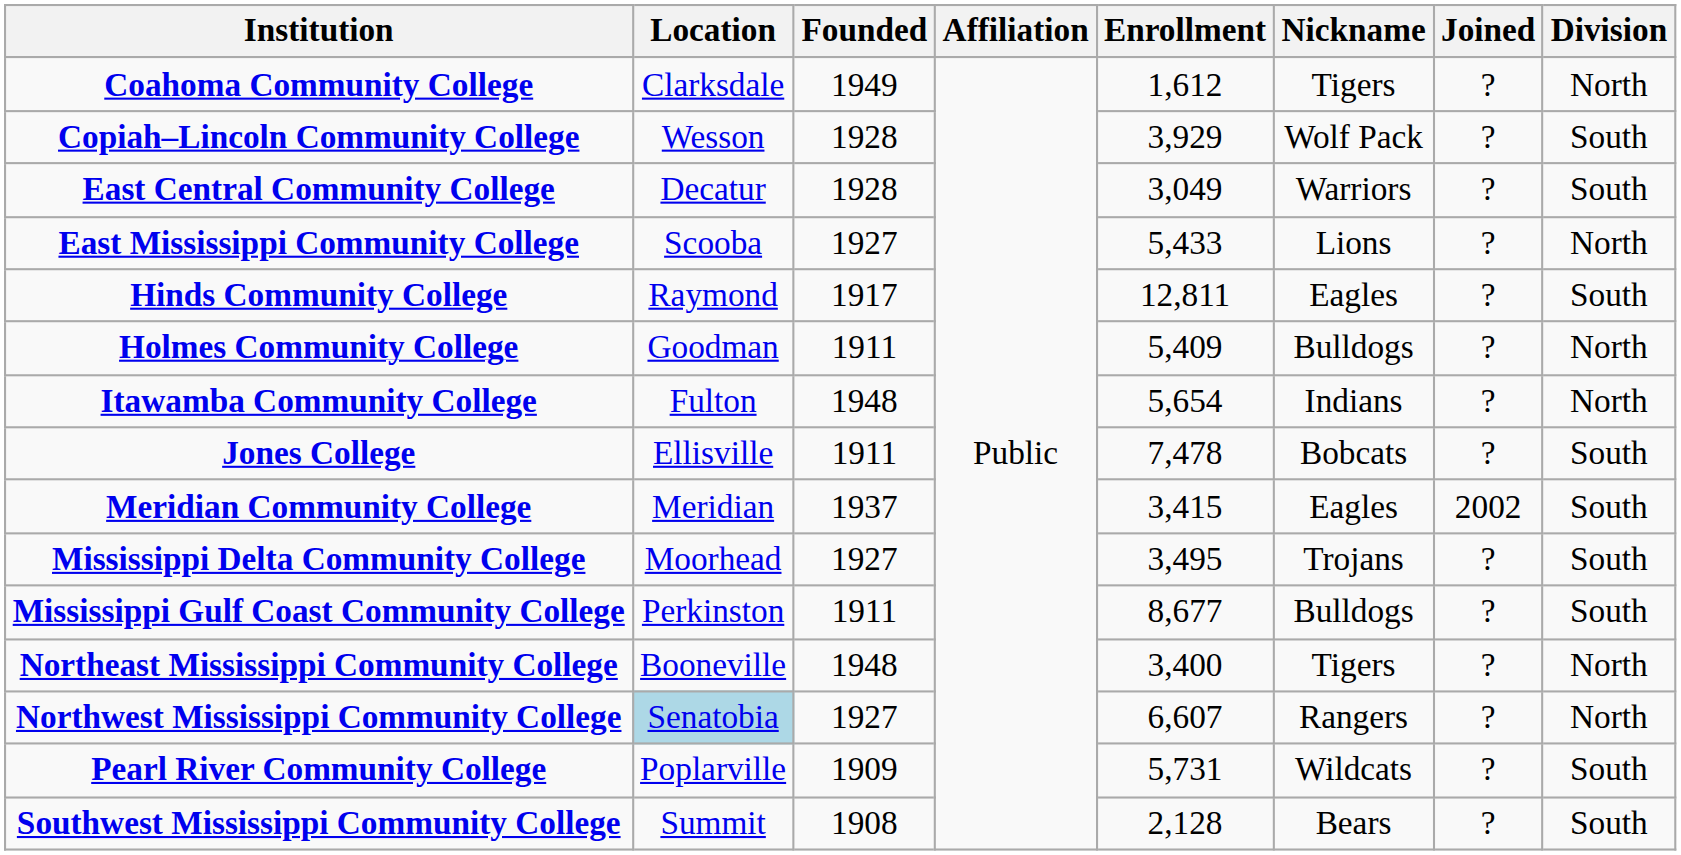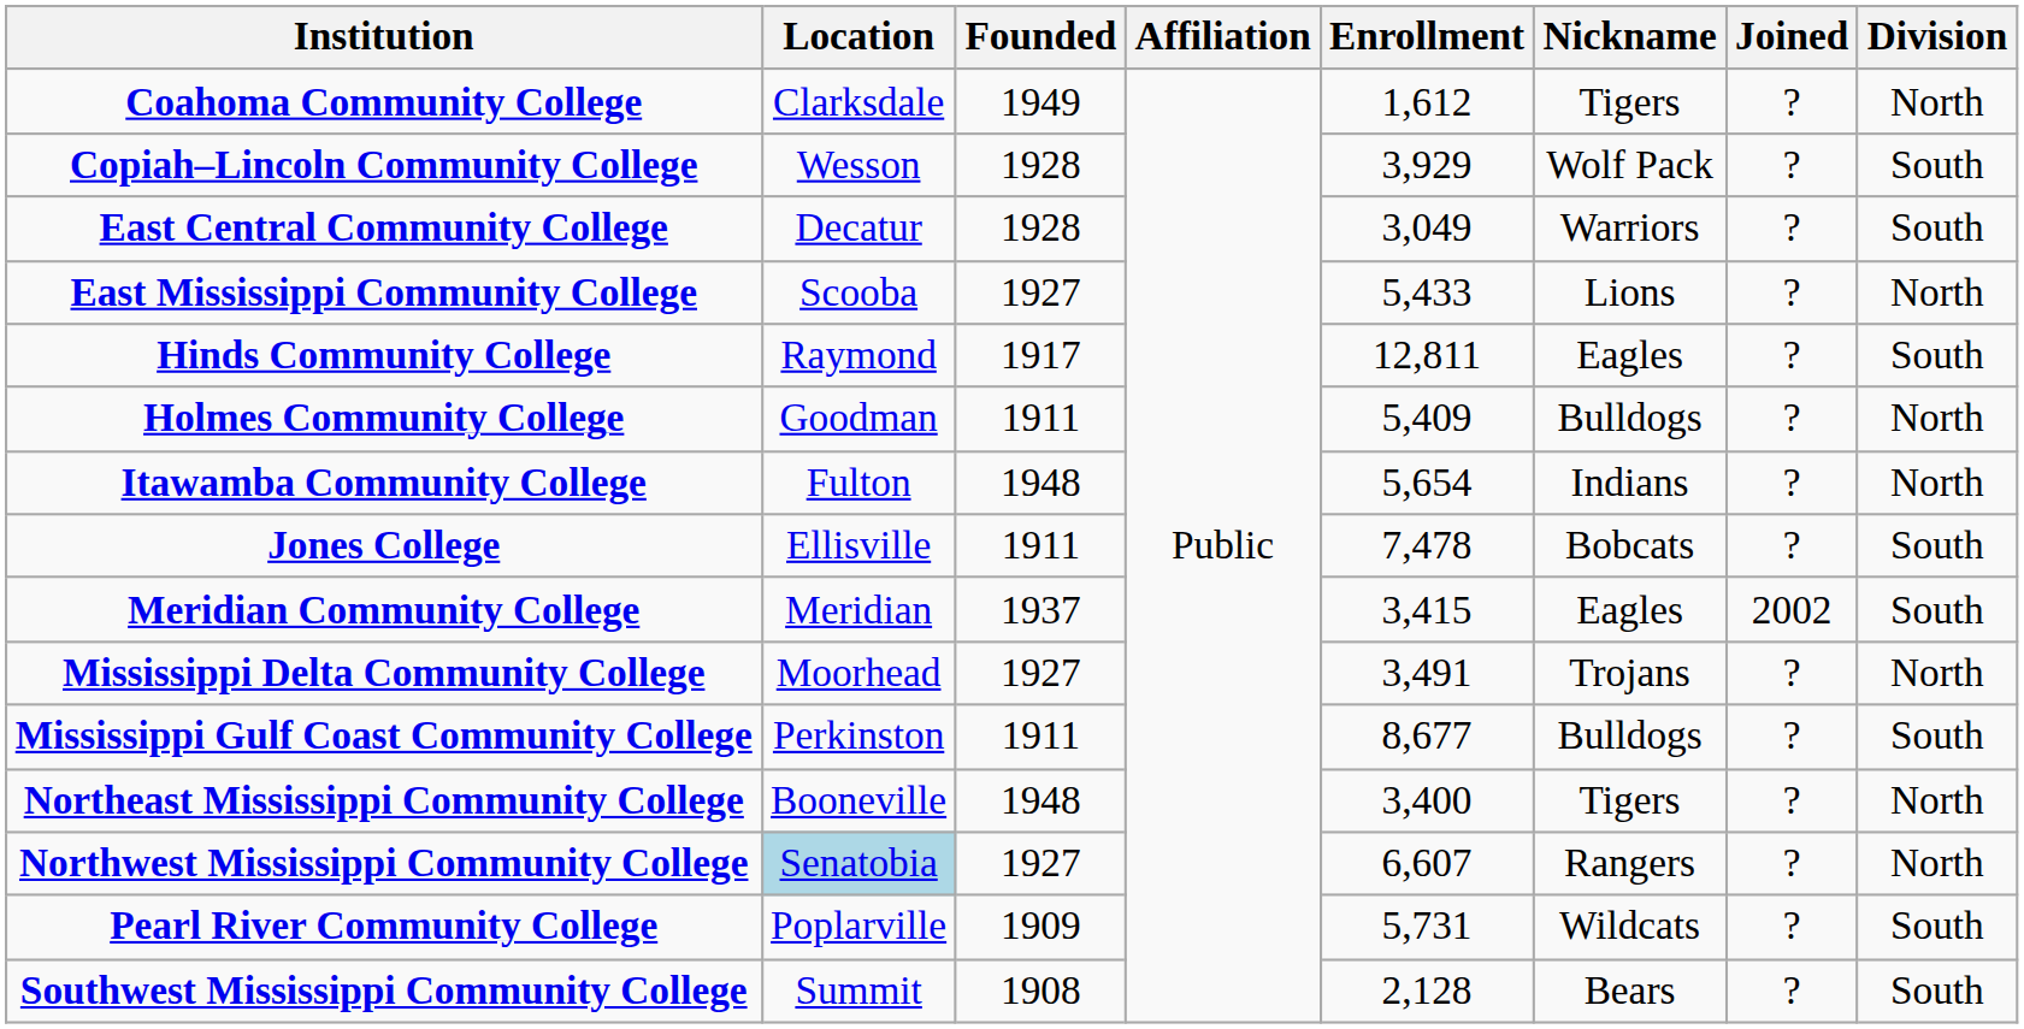Mississippi Delta Community College | Enrollment: 3,495 -> 3,491
Mississippi Delta Community College | Division: South -> North
